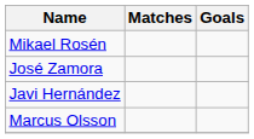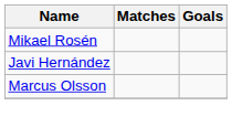- row: José Zamora
